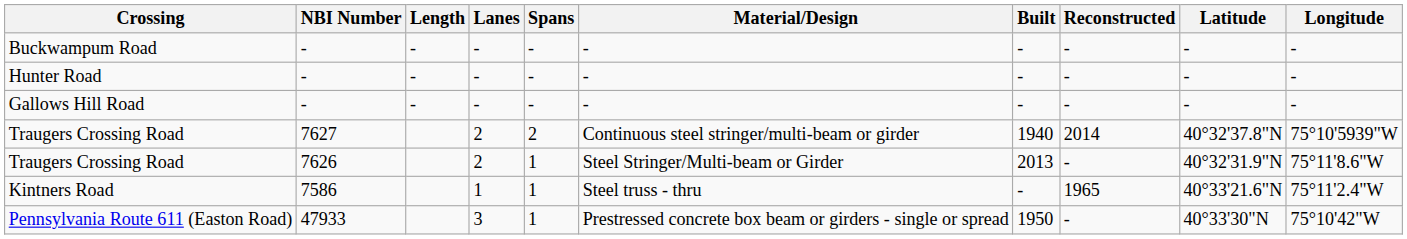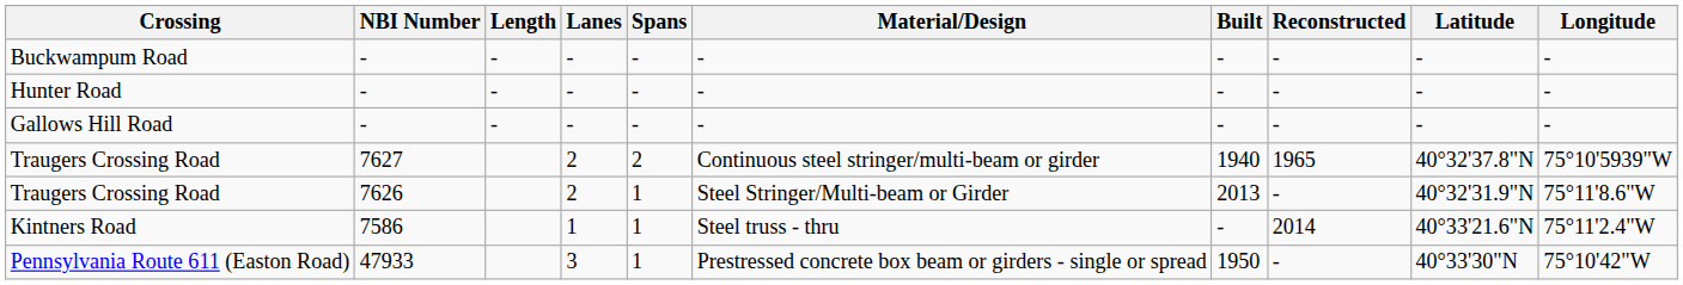Traugers Crossing Road / 7627 | Reconstructed: 2014 -> 1965
Kintners Road | Reconstructed: 1965 -> 2014
